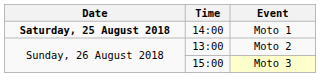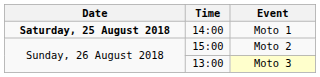Moto 2 | Time: 13:00 -> 15:00
Moto 3 | Time: 15:00 -> 13:00
